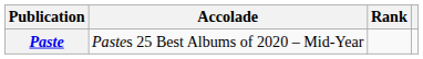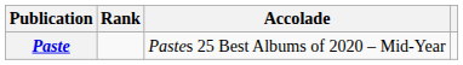columns swapped: Accolade <-> Rank
